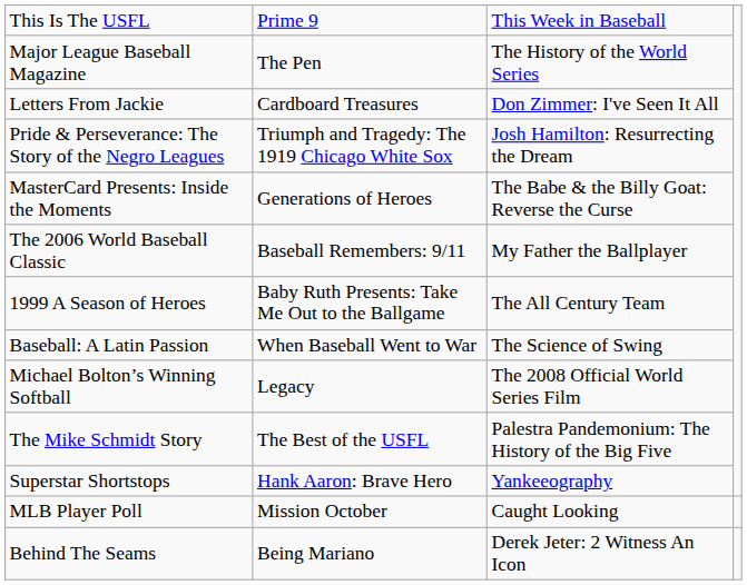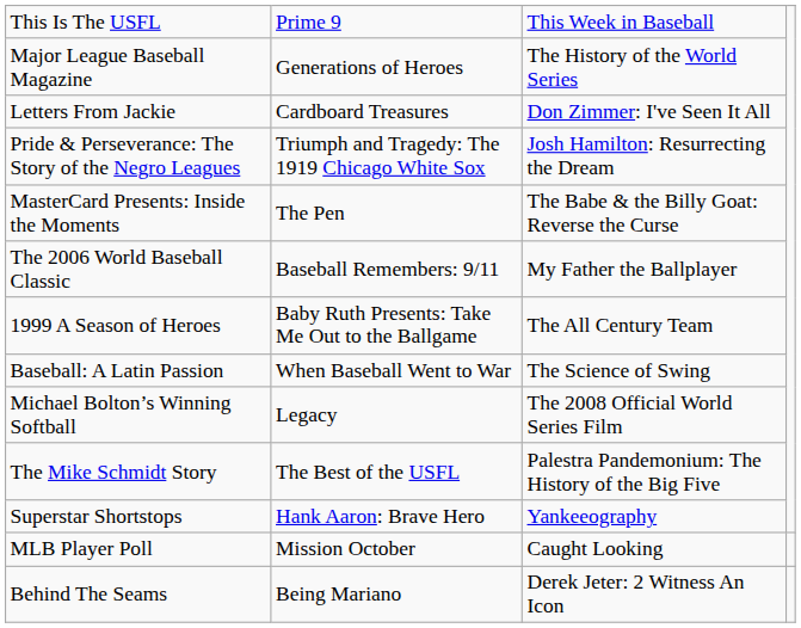Major League Baseball Magazine | column 2: The Pen -> Generations of Heroes
MasterCard Presents: Inside the Moments | column 2: Generations of Heroes -> The Pen
